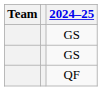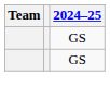- row: QF
